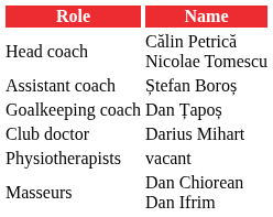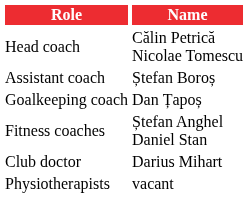+ row: Fitness coaches | Ștefan Anghel Daniel Stan
- row: Masseurs | Dan Chiorean Dan Ifrim
